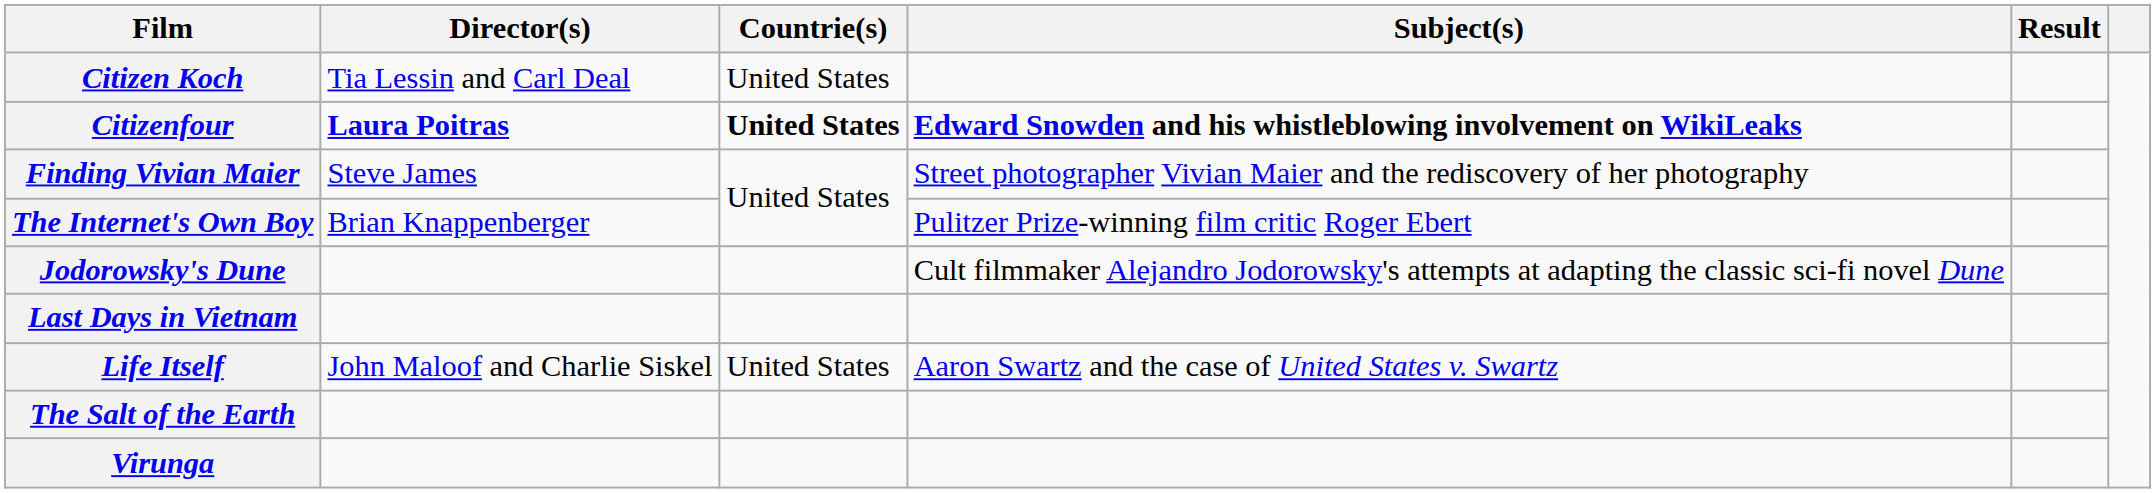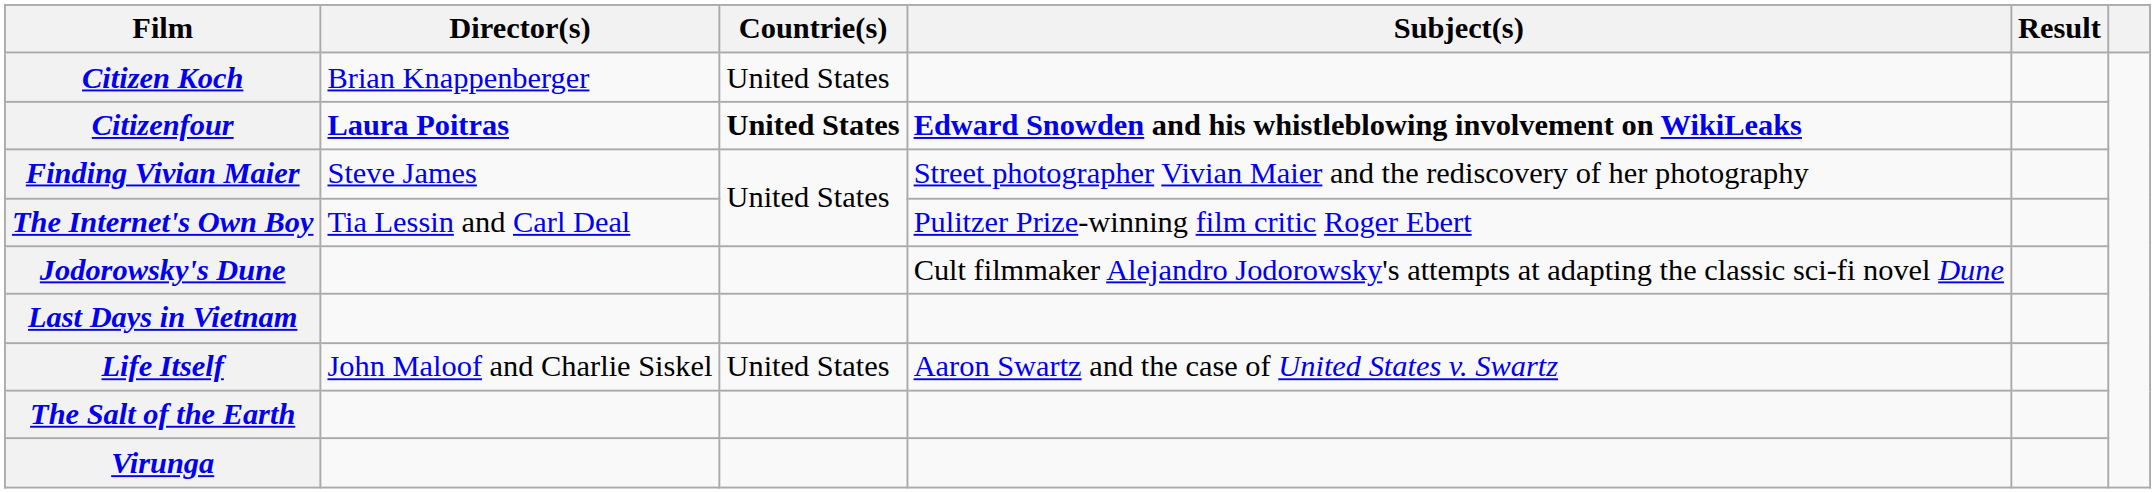Citizen Koch | Director(s): Tia Lessin and Carl Deal -> Brian Knappenberger
The Internet's Own Boy | Director(s): Brian Knappenberger -> Tia Lessin and Carl Deal
